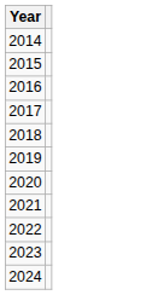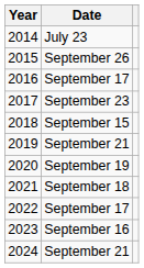+ column: Date | July 23 | September 26 | September 17 | September 23 | September 15 | September 21 | September 19 | September 18 | September 17 | September 16 | September 21
